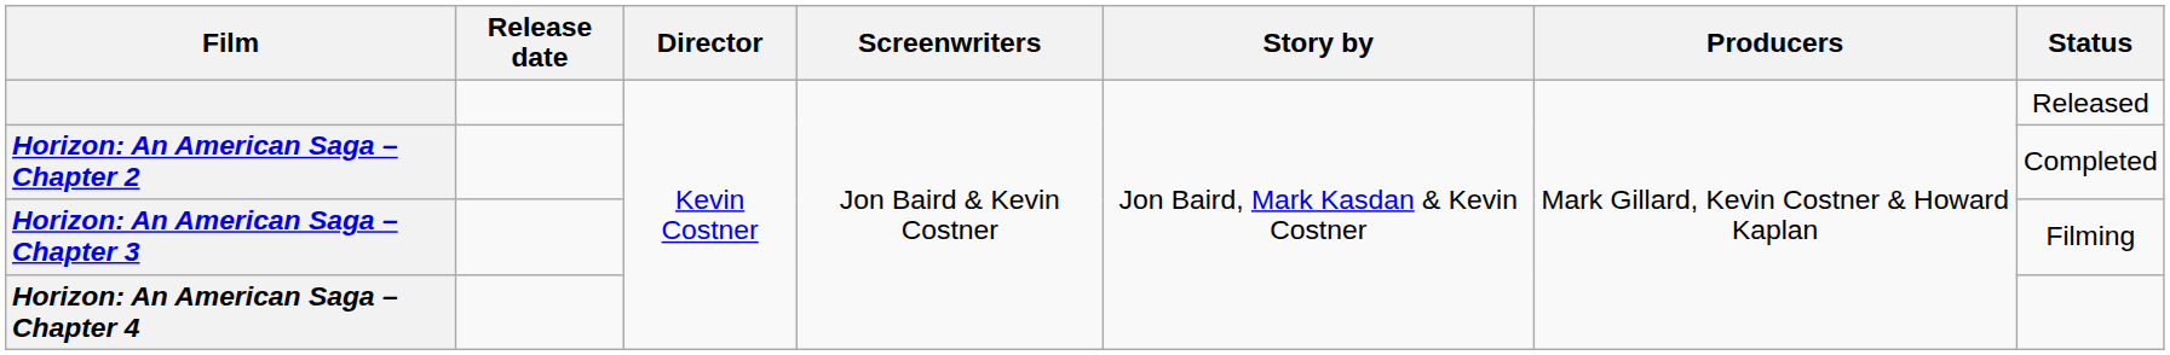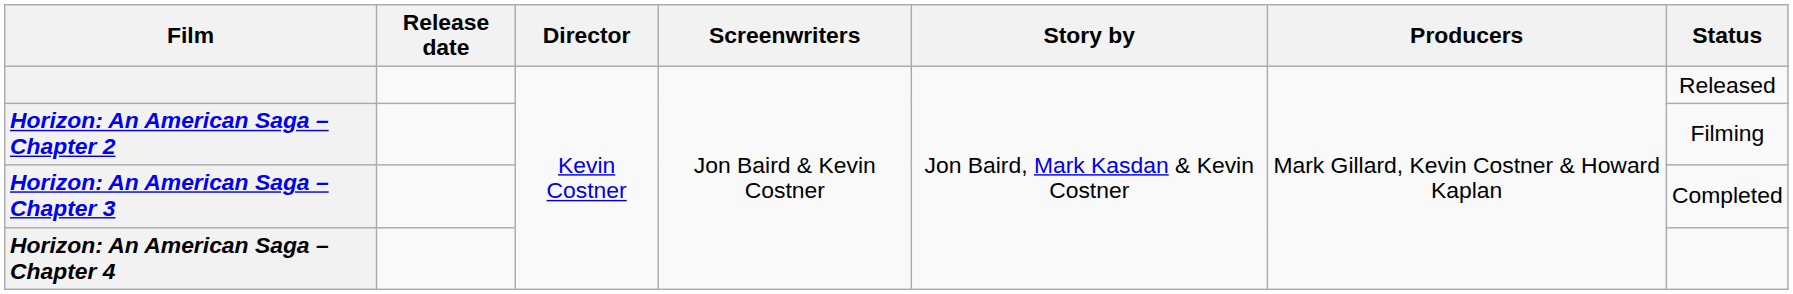Horizon: An American Saga – Chapter 2 | Status: Completed -> Filming
Horizon: An American Saga – Chapter 3 | Status: Filming -> Completed
